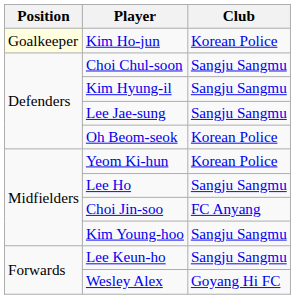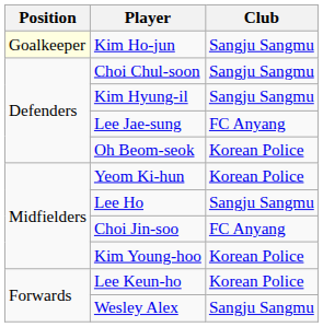Kim Ho-jun | Club: Korean Police -> Sangju Sangmu
Lee Jae-sung | Club: Sangju Sangmu -> FC Anyang
Kim Young-hoo | Club: Sangju Sangmu -> Korean Police
Lee Keun-ho | Club: Sangju Sangmu -> Korean Police
Wesley Alex | Club: Goyang Hi FC -> Sangju Sangmu
